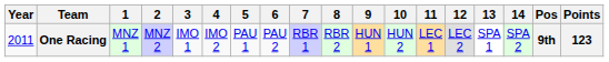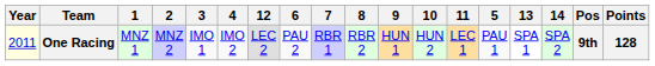columns swapped: 5 <-> 12
One Racing | Year: no background -> lightyellow background
One Racing | Points: 123 -> 128
